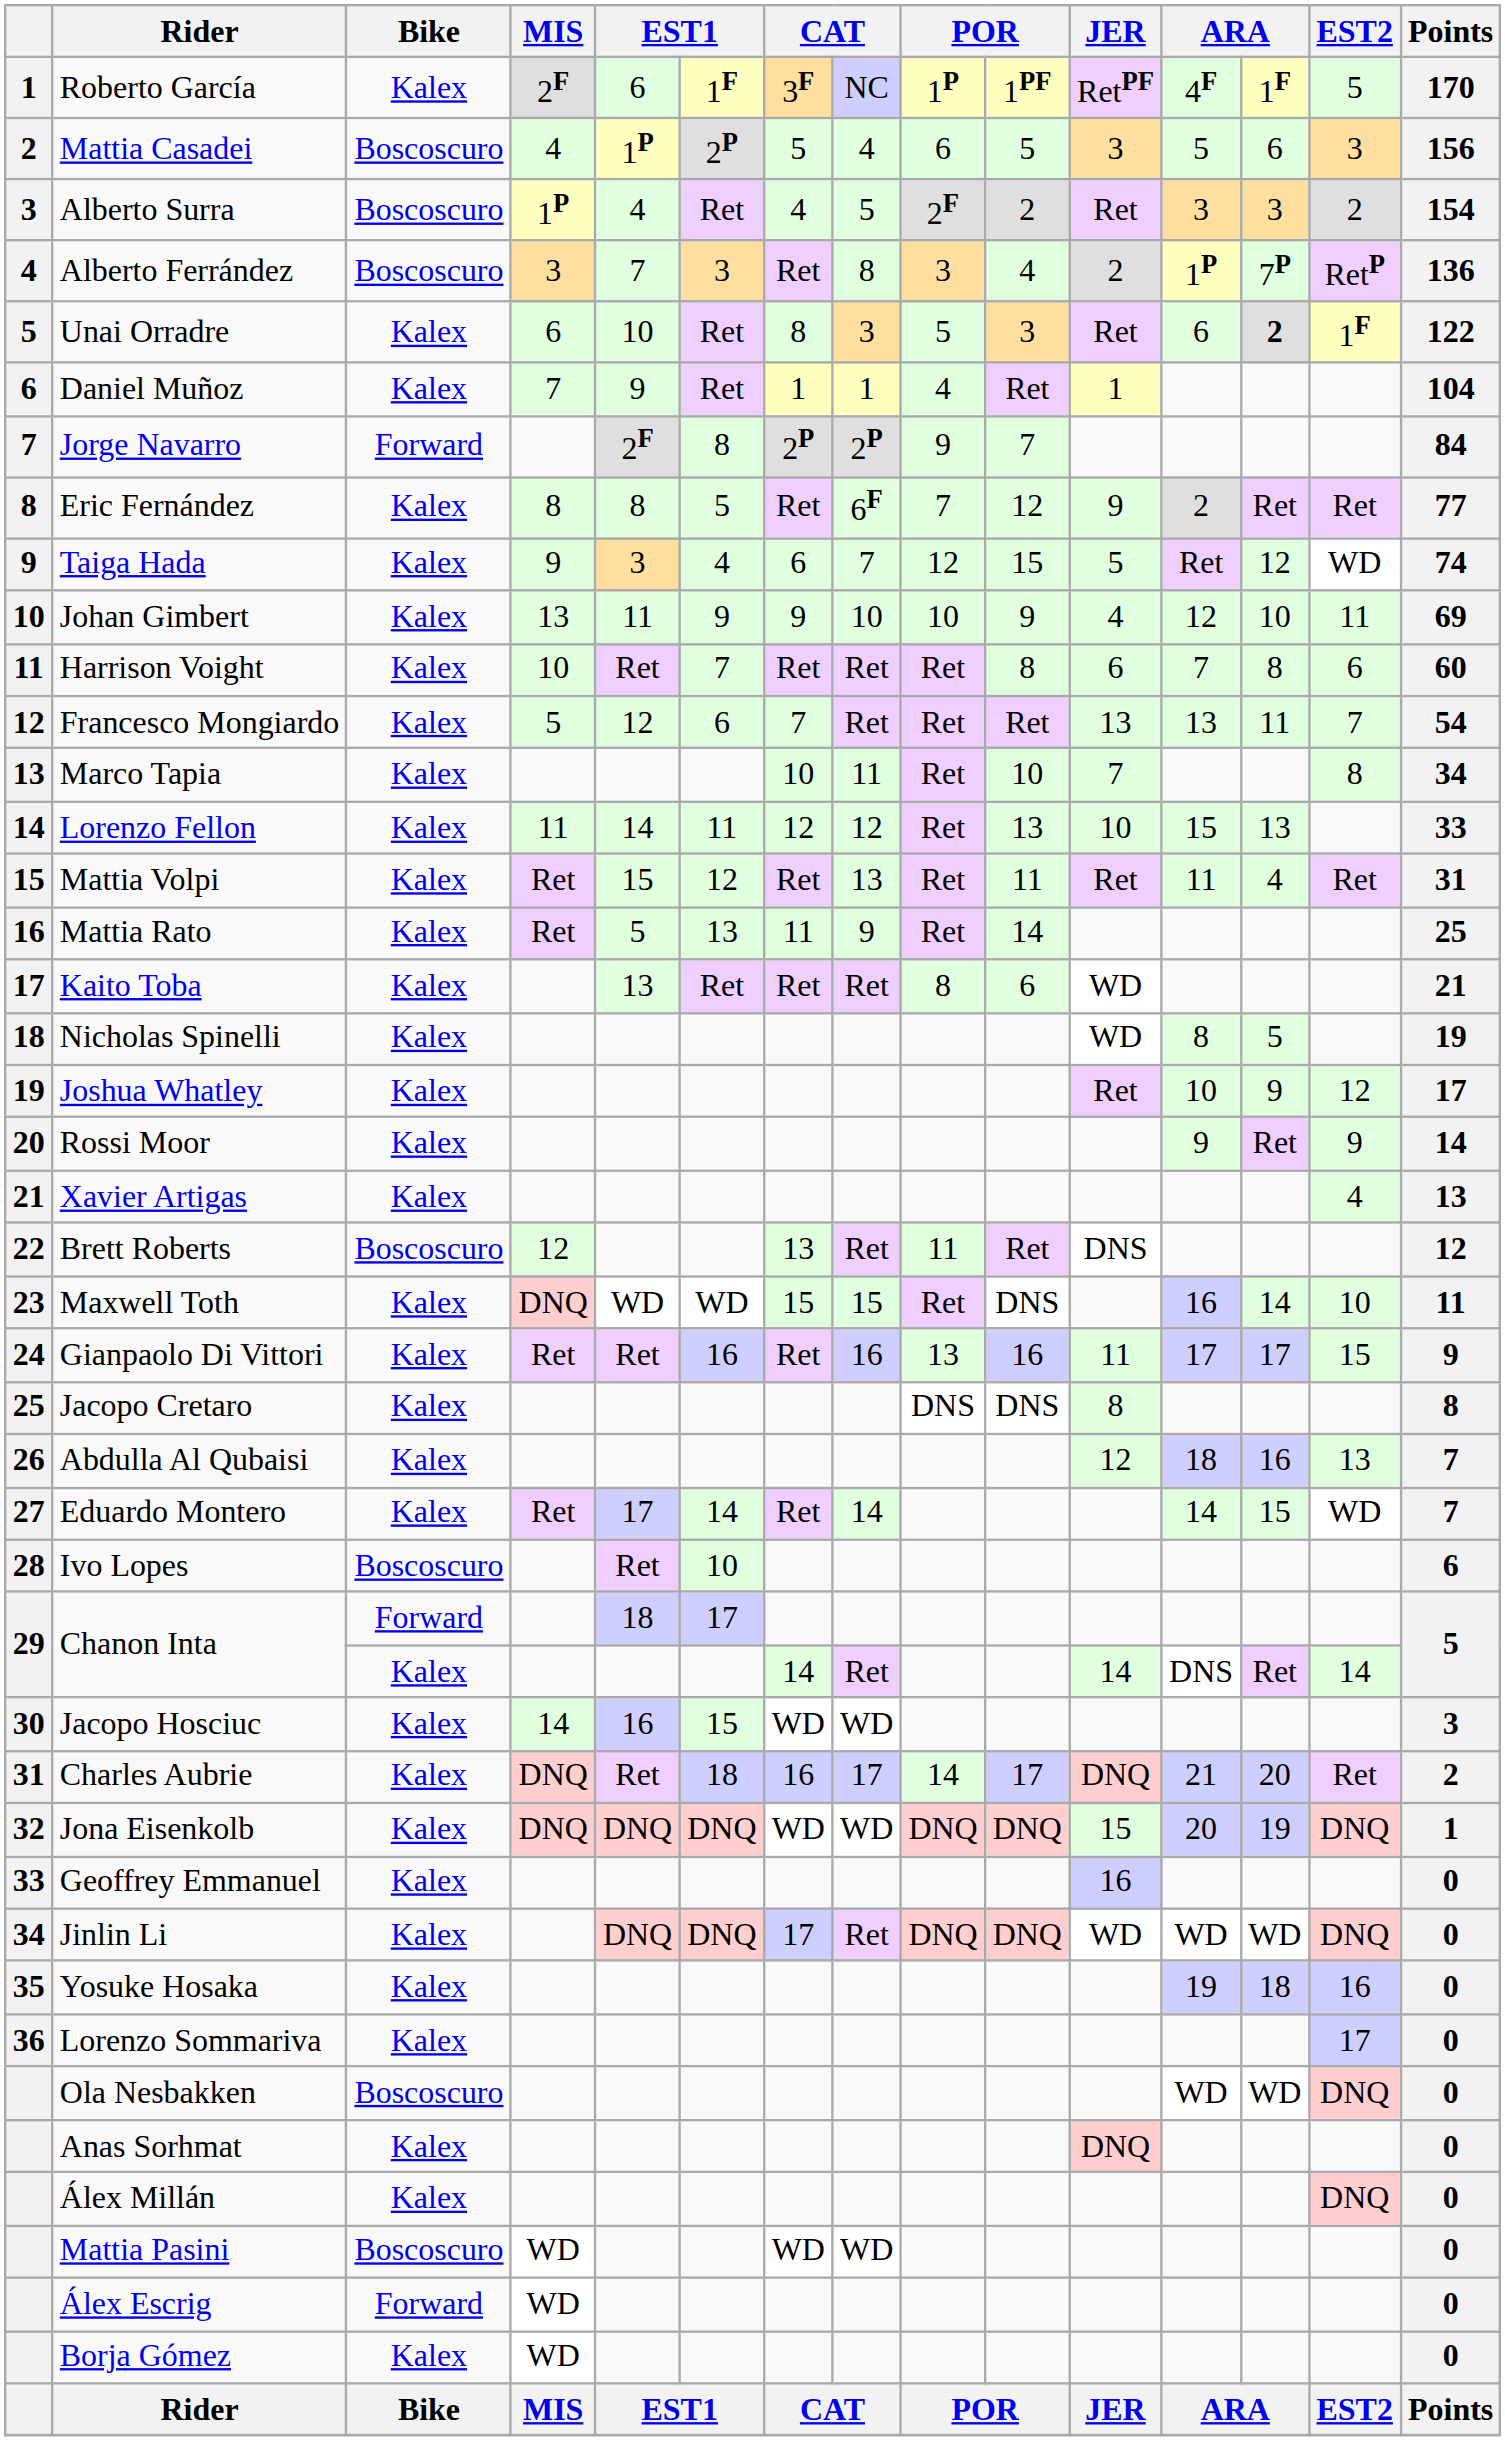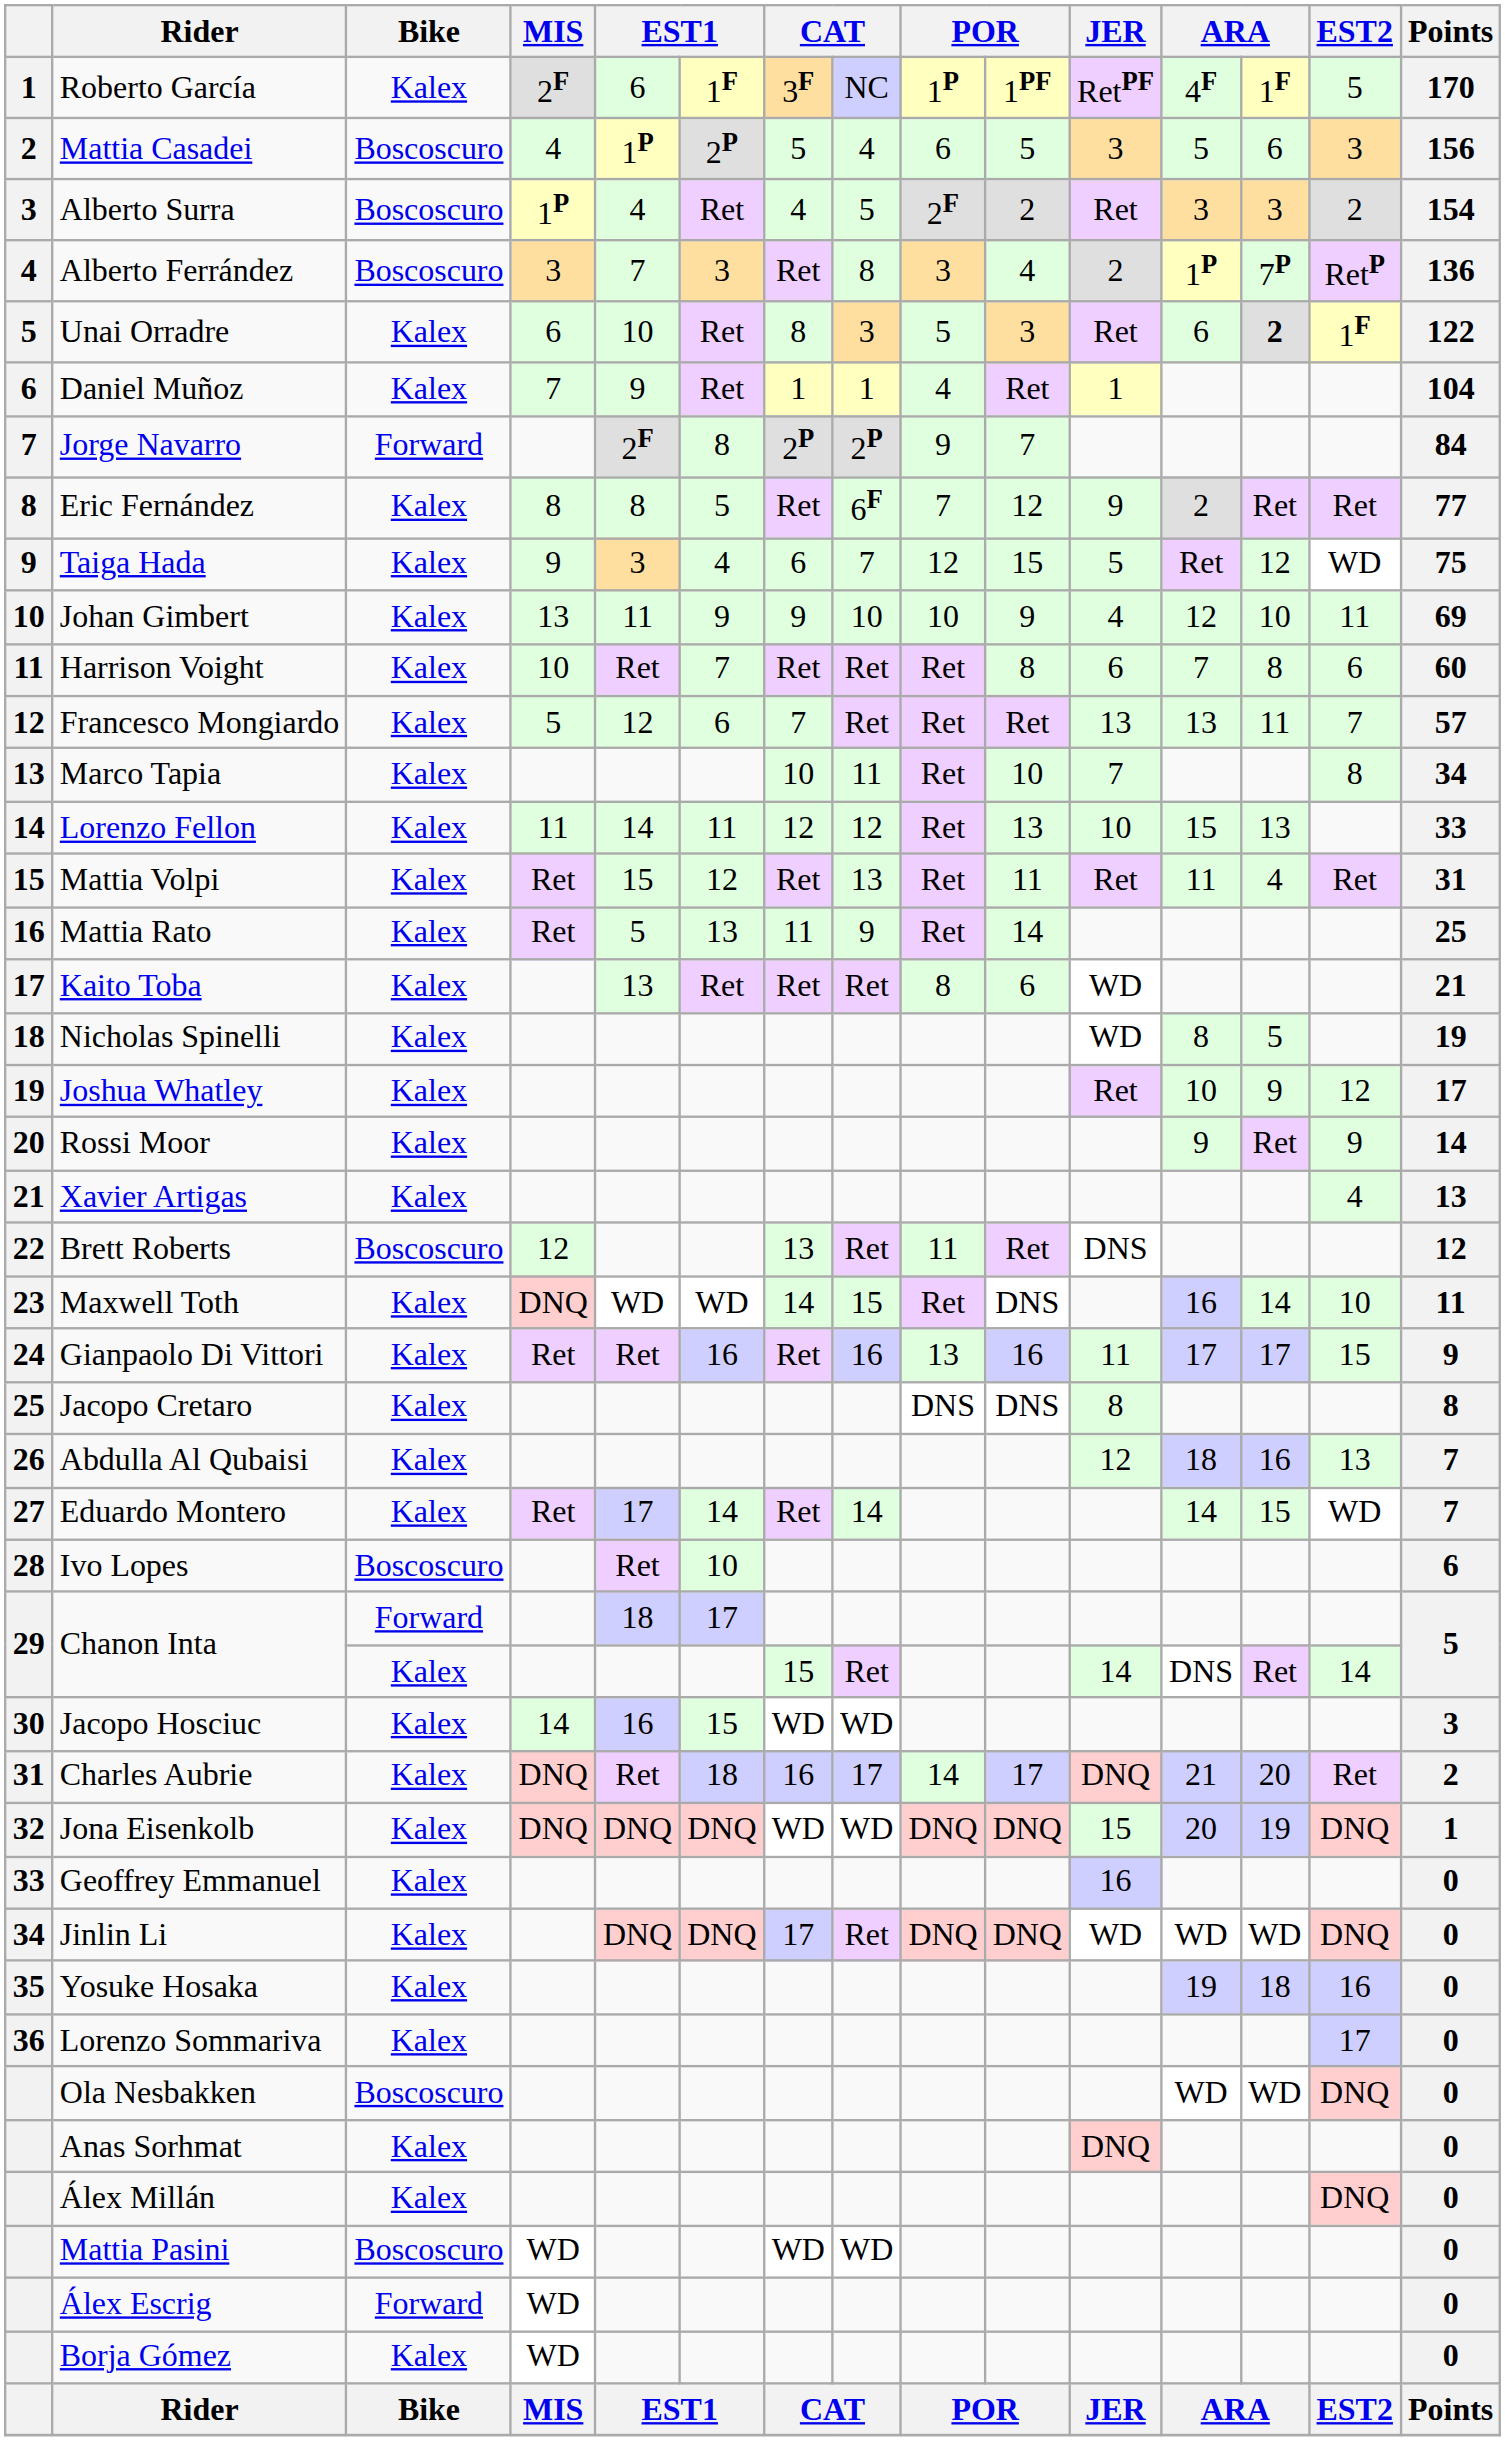Taiga Hada | Points: 74 -> 75
Francesco Mongiardo | Points: 54 -> 57
Maxwell Toth | column 7: 15 -> 14
Chanon Inta / Kalex | column 7: 14 -> 15
